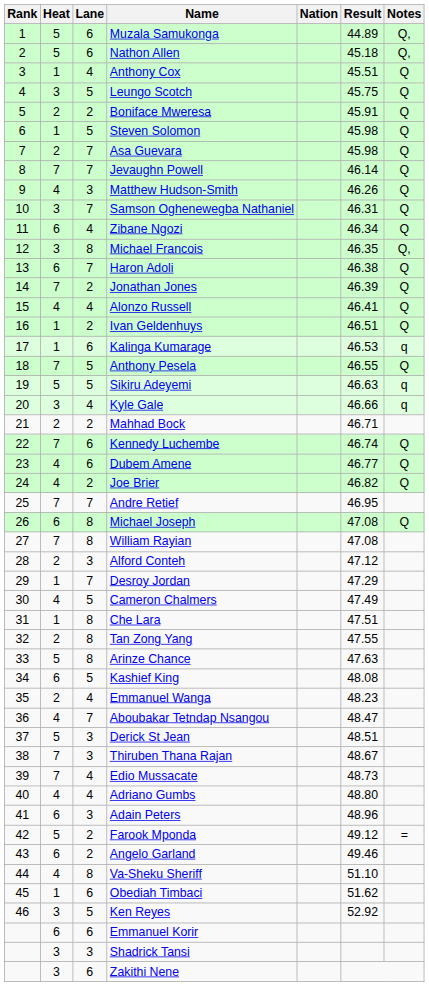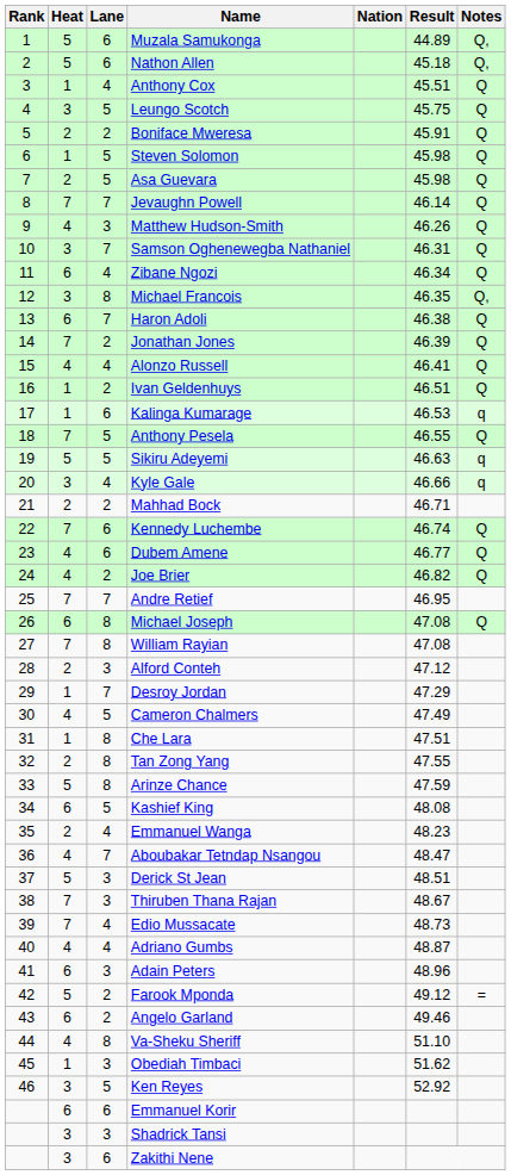Asa Guevara | Lane: 7 -> 5
Arinze Chance | Result: 47.63 -> 47.59
Adriano Gumbs | Result: 48.80 -> 48.87
Obediah Timbaci | Lane: 6 -> 3
